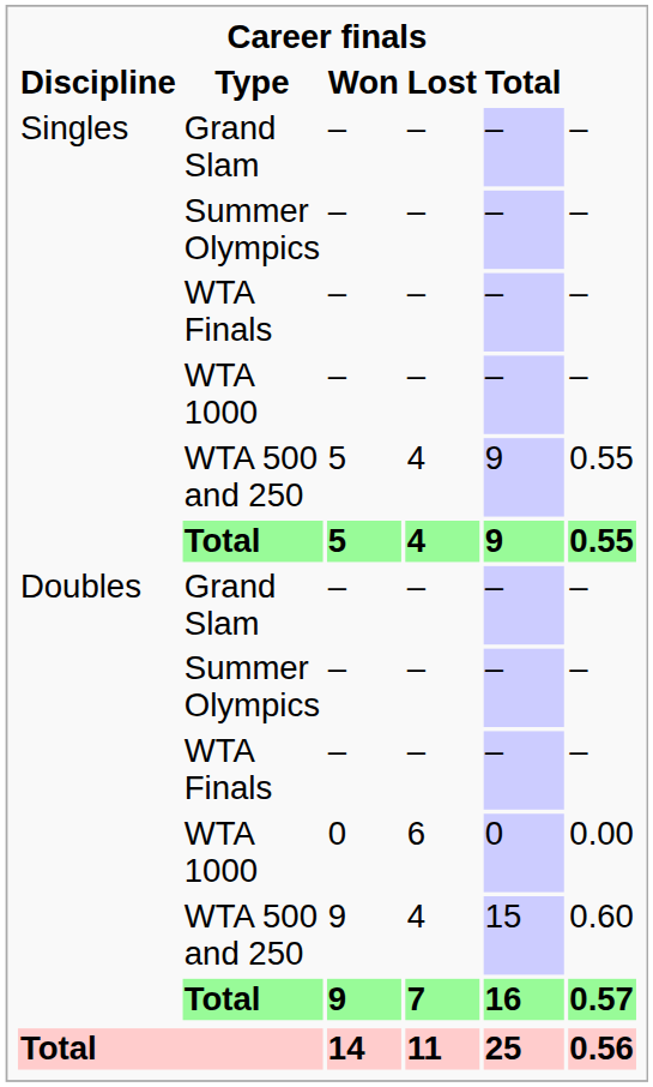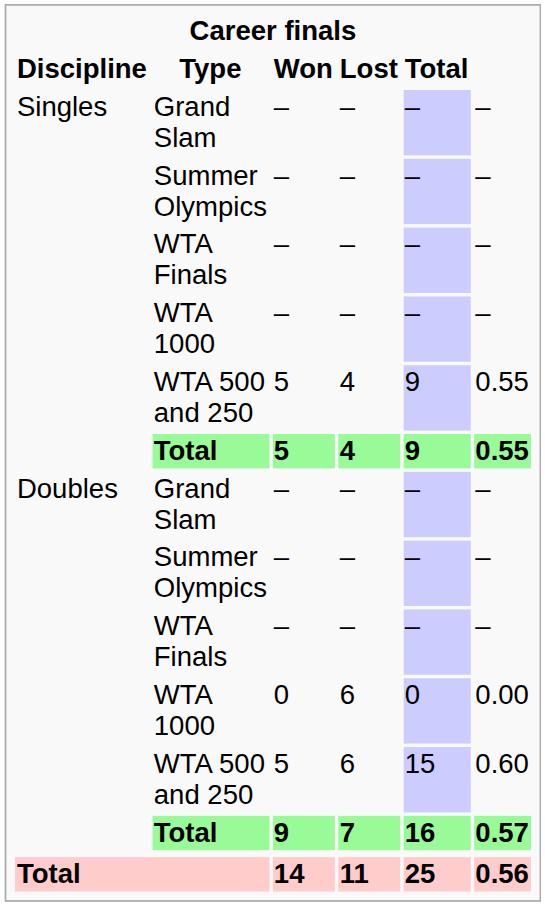Doubles / WTA 500 and 250 | Won: 9 -> 5
Doubles / WTA 500 and 250 | Lost: 4 -> 6
